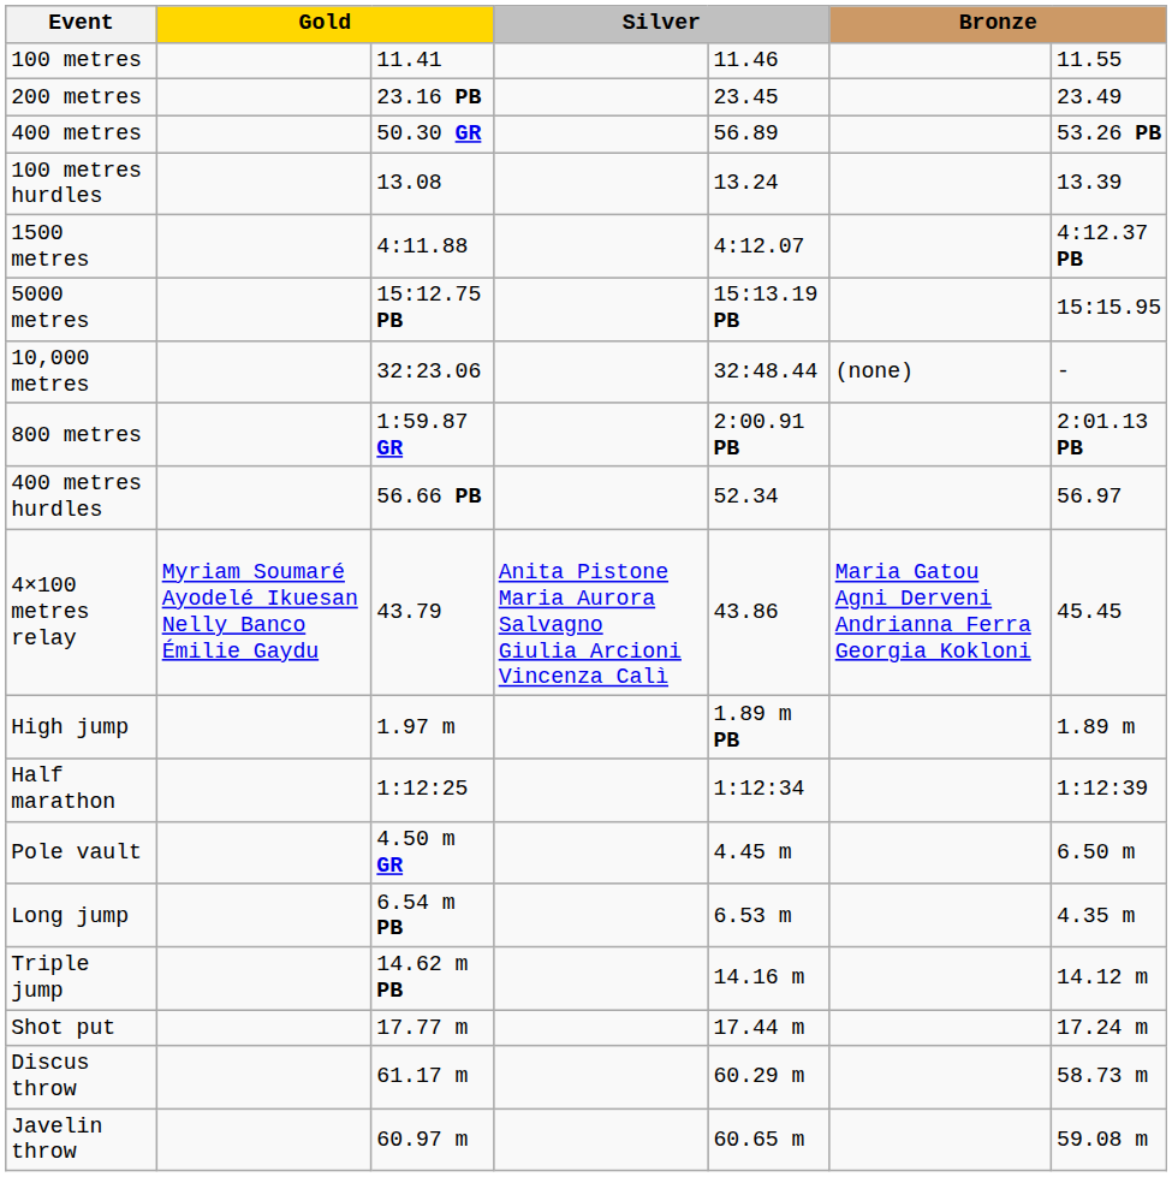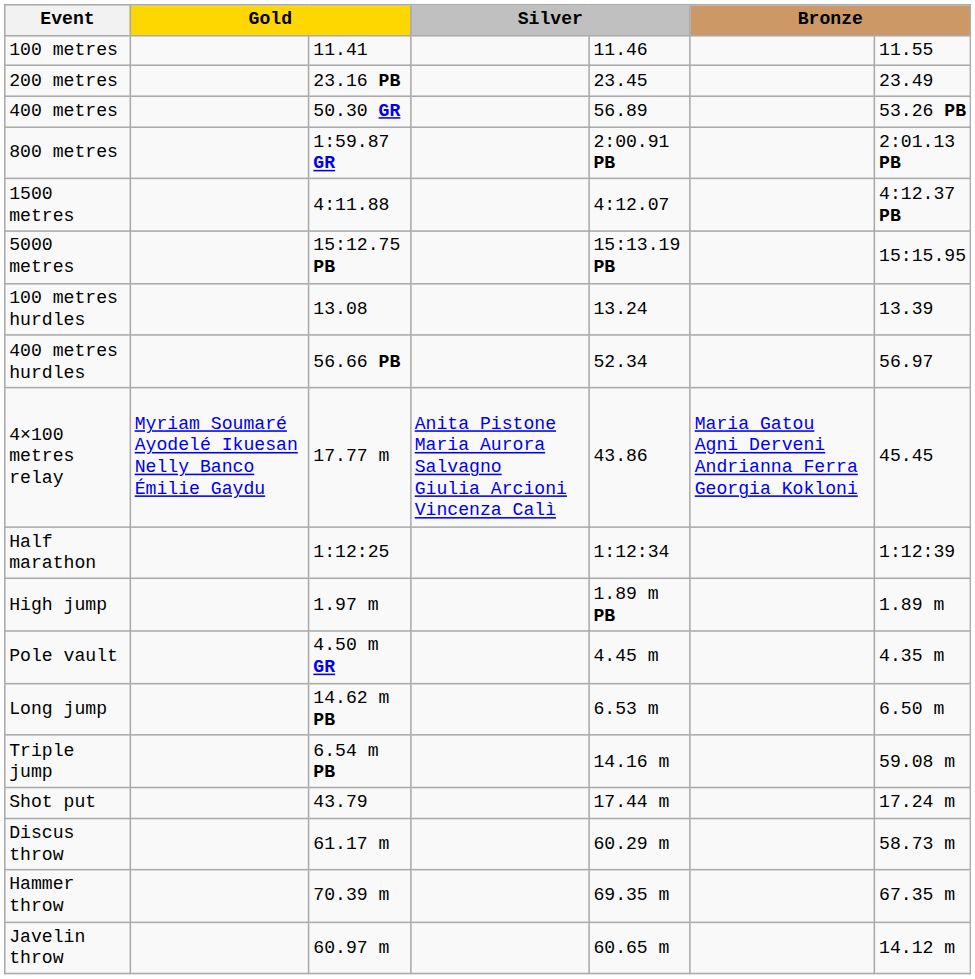rows swapped: 800 metres <-> 100 metres hurdles
- row: 10,000 metres | 32:23.06 | 32:48.44 | (none) | -
4×100 metres relay | column 3: 43.79 -> 17.77 m
rows swapped: Half marathon <-> High jump
Pole vault | column 7: 6.50 m -> 4.35 m
Long jump | column 3: 6.54 m PB -> 14.62 m PB
Long jump | column 7: 4.35 m -> 6.50 m
Triple jump | column 3: 14.62 m PB -> 6.54 m PB
Triple jump | column 7: 14.12 m -> 59.08 m
Shot put | column 3: 17.77 m -> 43.79
+ row: Hammer throw | 70.39 m | 69.35 m | 67.35 m
Javelin throw | column 7: 59.08 m -> 14.12 m
